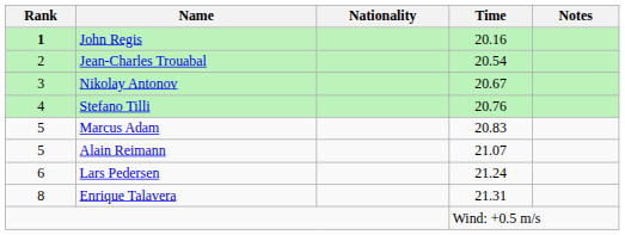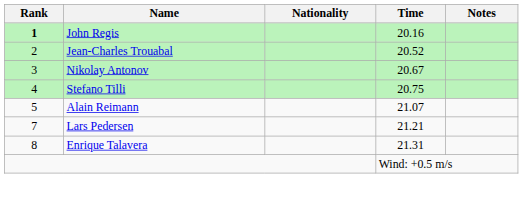Jean-Charles Trouabal | Time: 20.54 -> 20.52
Stefano Tilli | Time: 20.76 -> 20.75
- row: 5 | Marcus Adam | 20.83
Lars Pedersen | Rank: 6 -> 7
Lars Pedersen | Time: 21.24 -> 21.21
